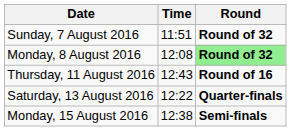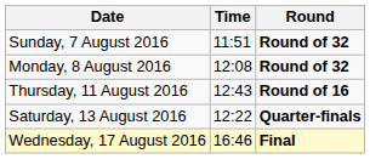Monday, 8 August 2016 | Round: lightgreen background -> no background
- row: Monday, 15 August 2016 | 12:38 | Semi-finals
+ row: Wednesday, 17 August 2016 | 16:46 | Final
